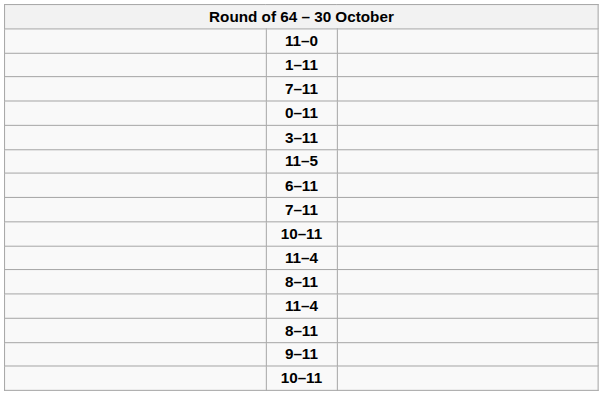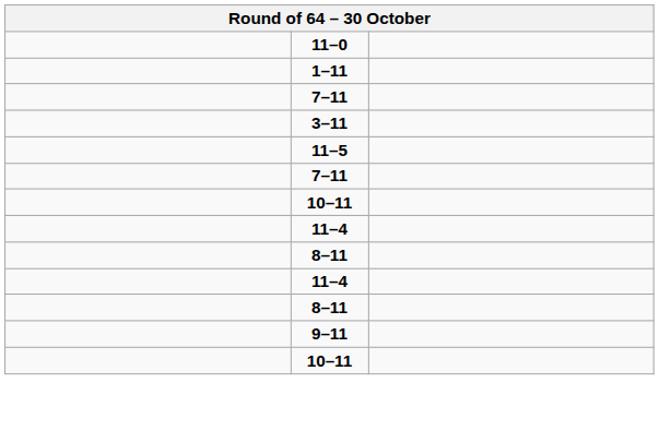- row: 0–11
- row: 6–11
